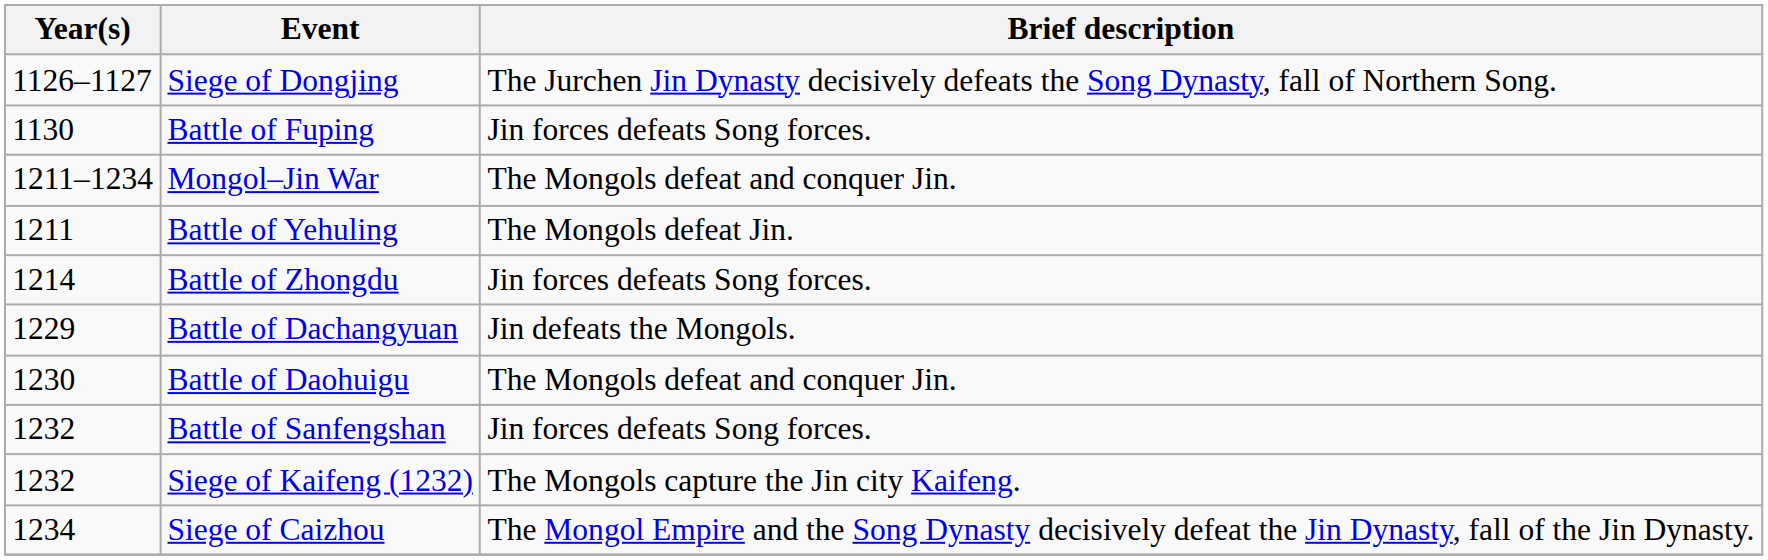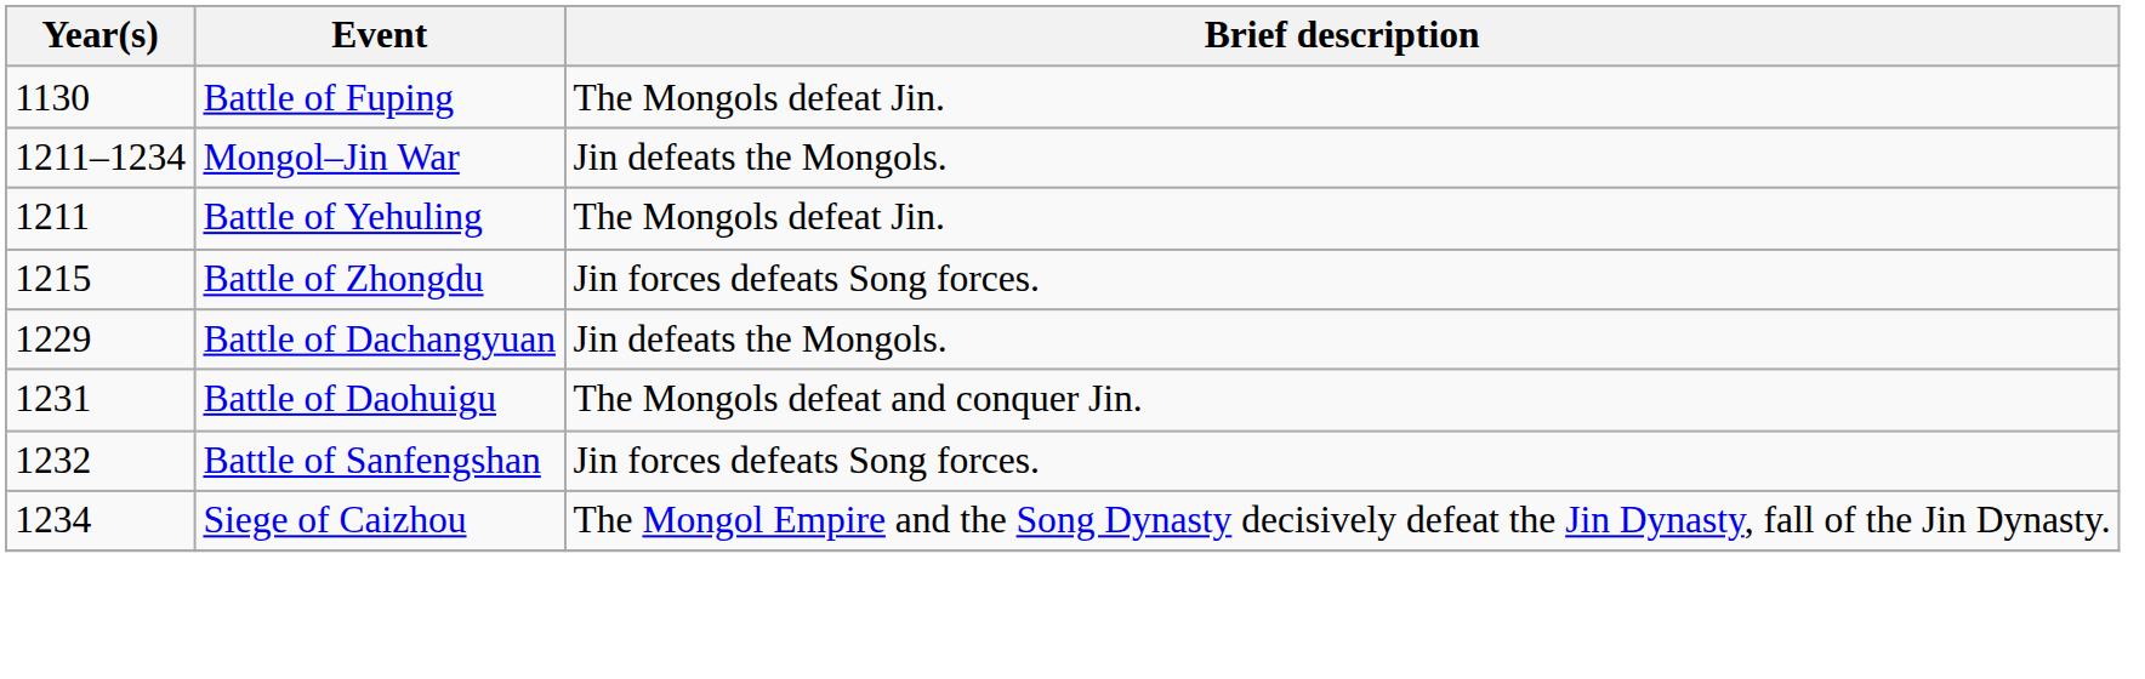- row: 1126–1127 | Siege of Dongjing | The Jurchen Jin Dynasty decisively defeats the Song Dynasty, fall of Northern Song.
Battle of Fuping | Brief description: Jin forces defeats Song forces. -> The Mongols defeat Jin.
Mongol–Jin War | Brief description: The Mongols defeat and conquer Jin. -> Jin defeats the Mongols.
Battle of Zhongdu | Year(s): 1214 -> 1215
Battle of Daohuigu | Year(s): 1230 -> 1231
- row: 1232 | Siege of Kaifeng (1232) | The Mongols capture the Jin city Kaifeng.
